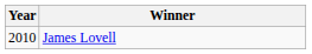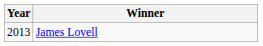James Lovell | Year: 2010 -> 2013
